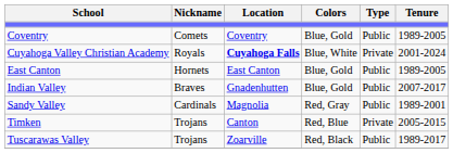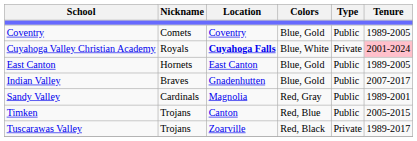Cuyahoga Valley Christian Academy | Tenure: no background -> pink background
Timken | Type: Private -> Public
Tuscarawas Valley | Type: Public -> Private
